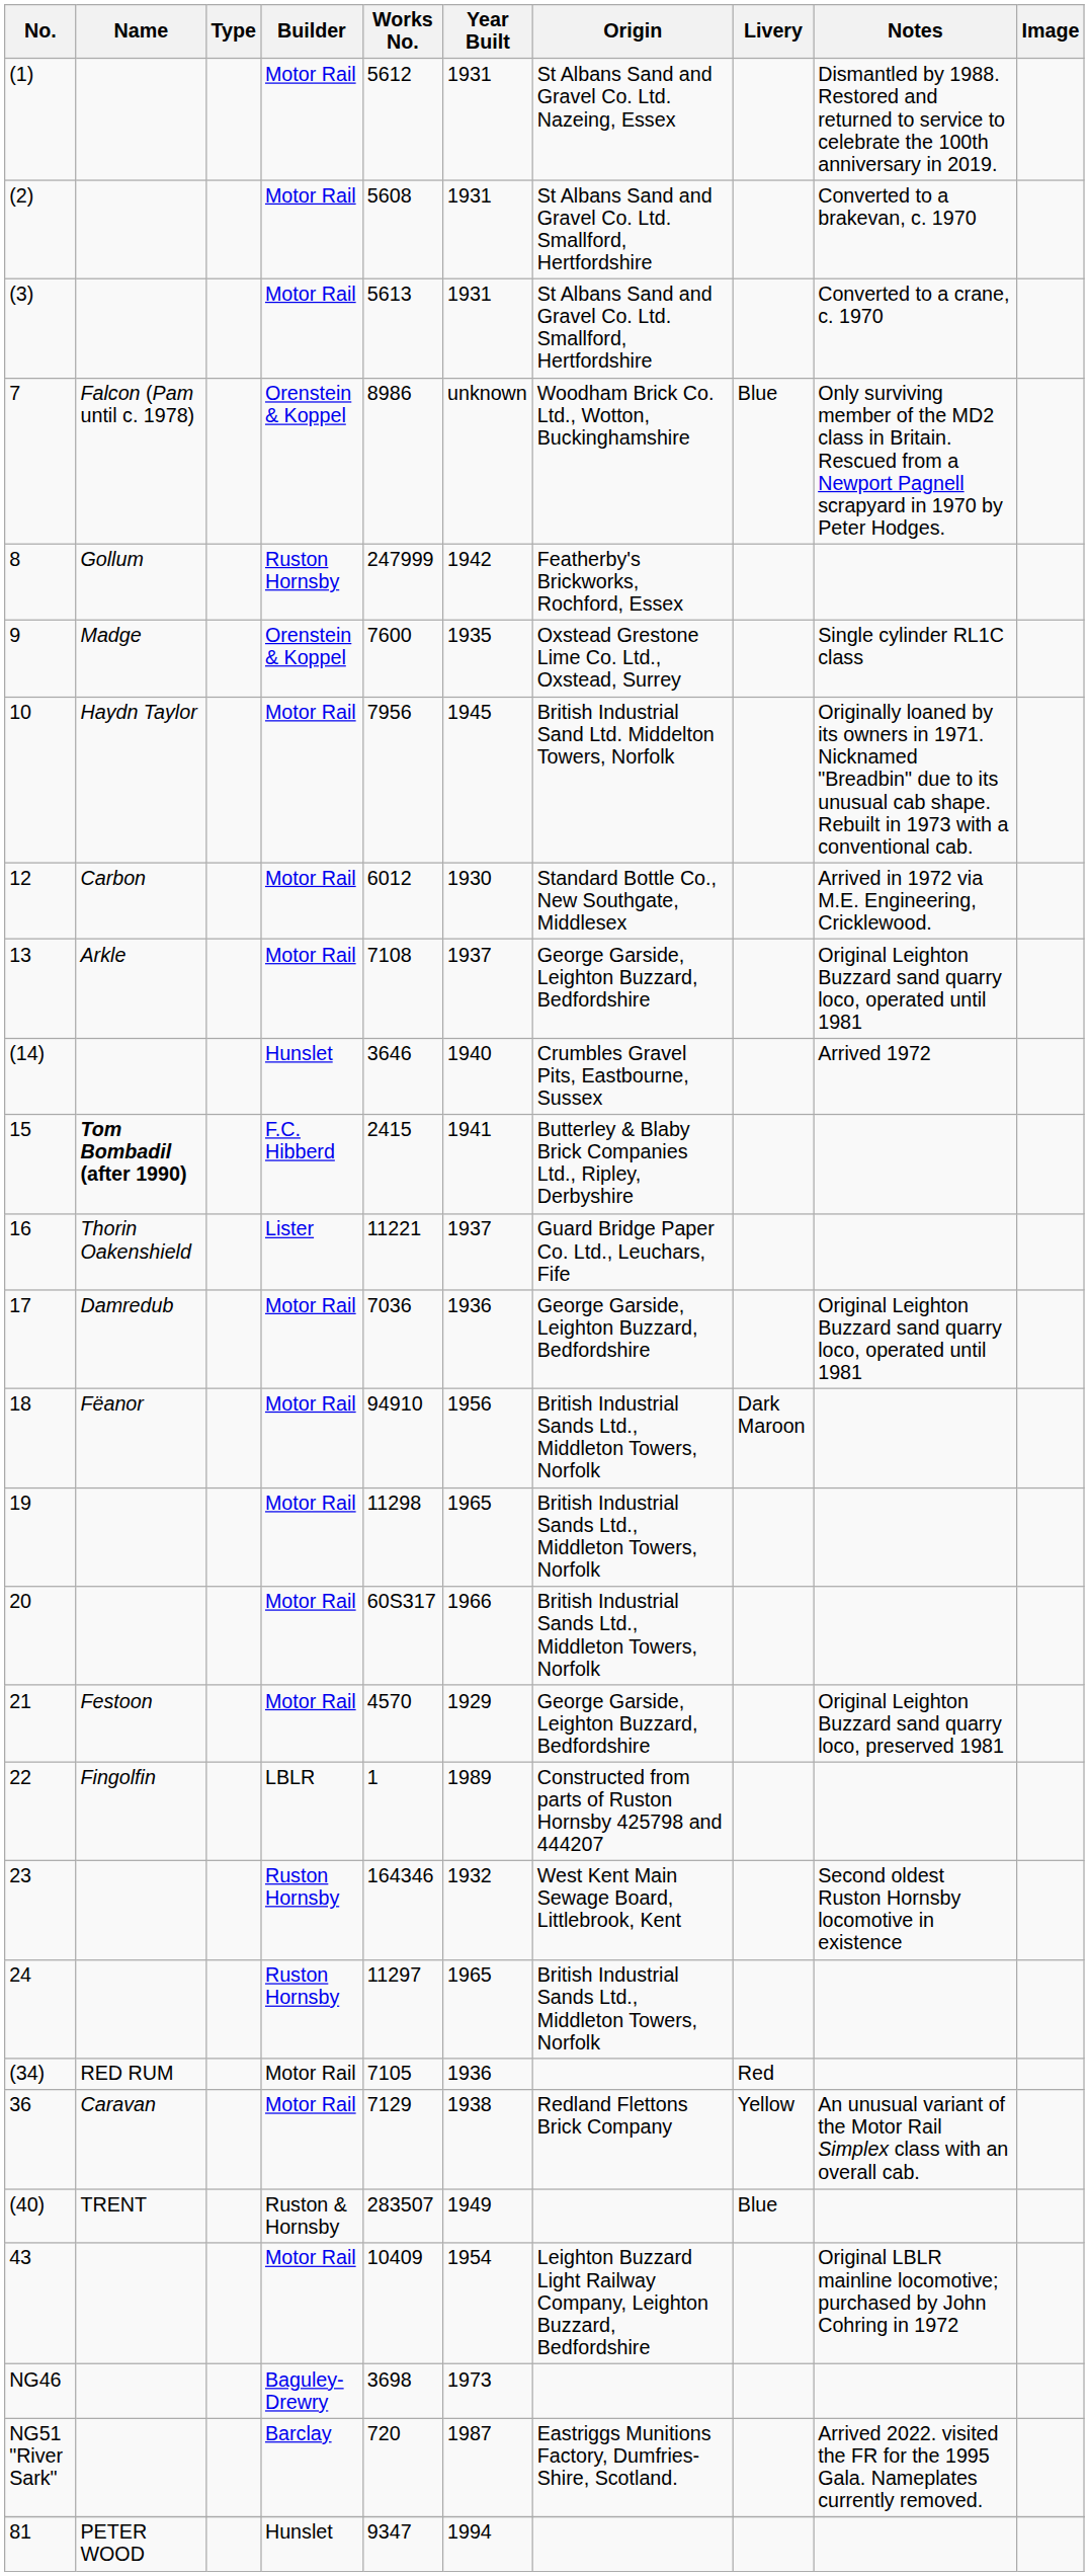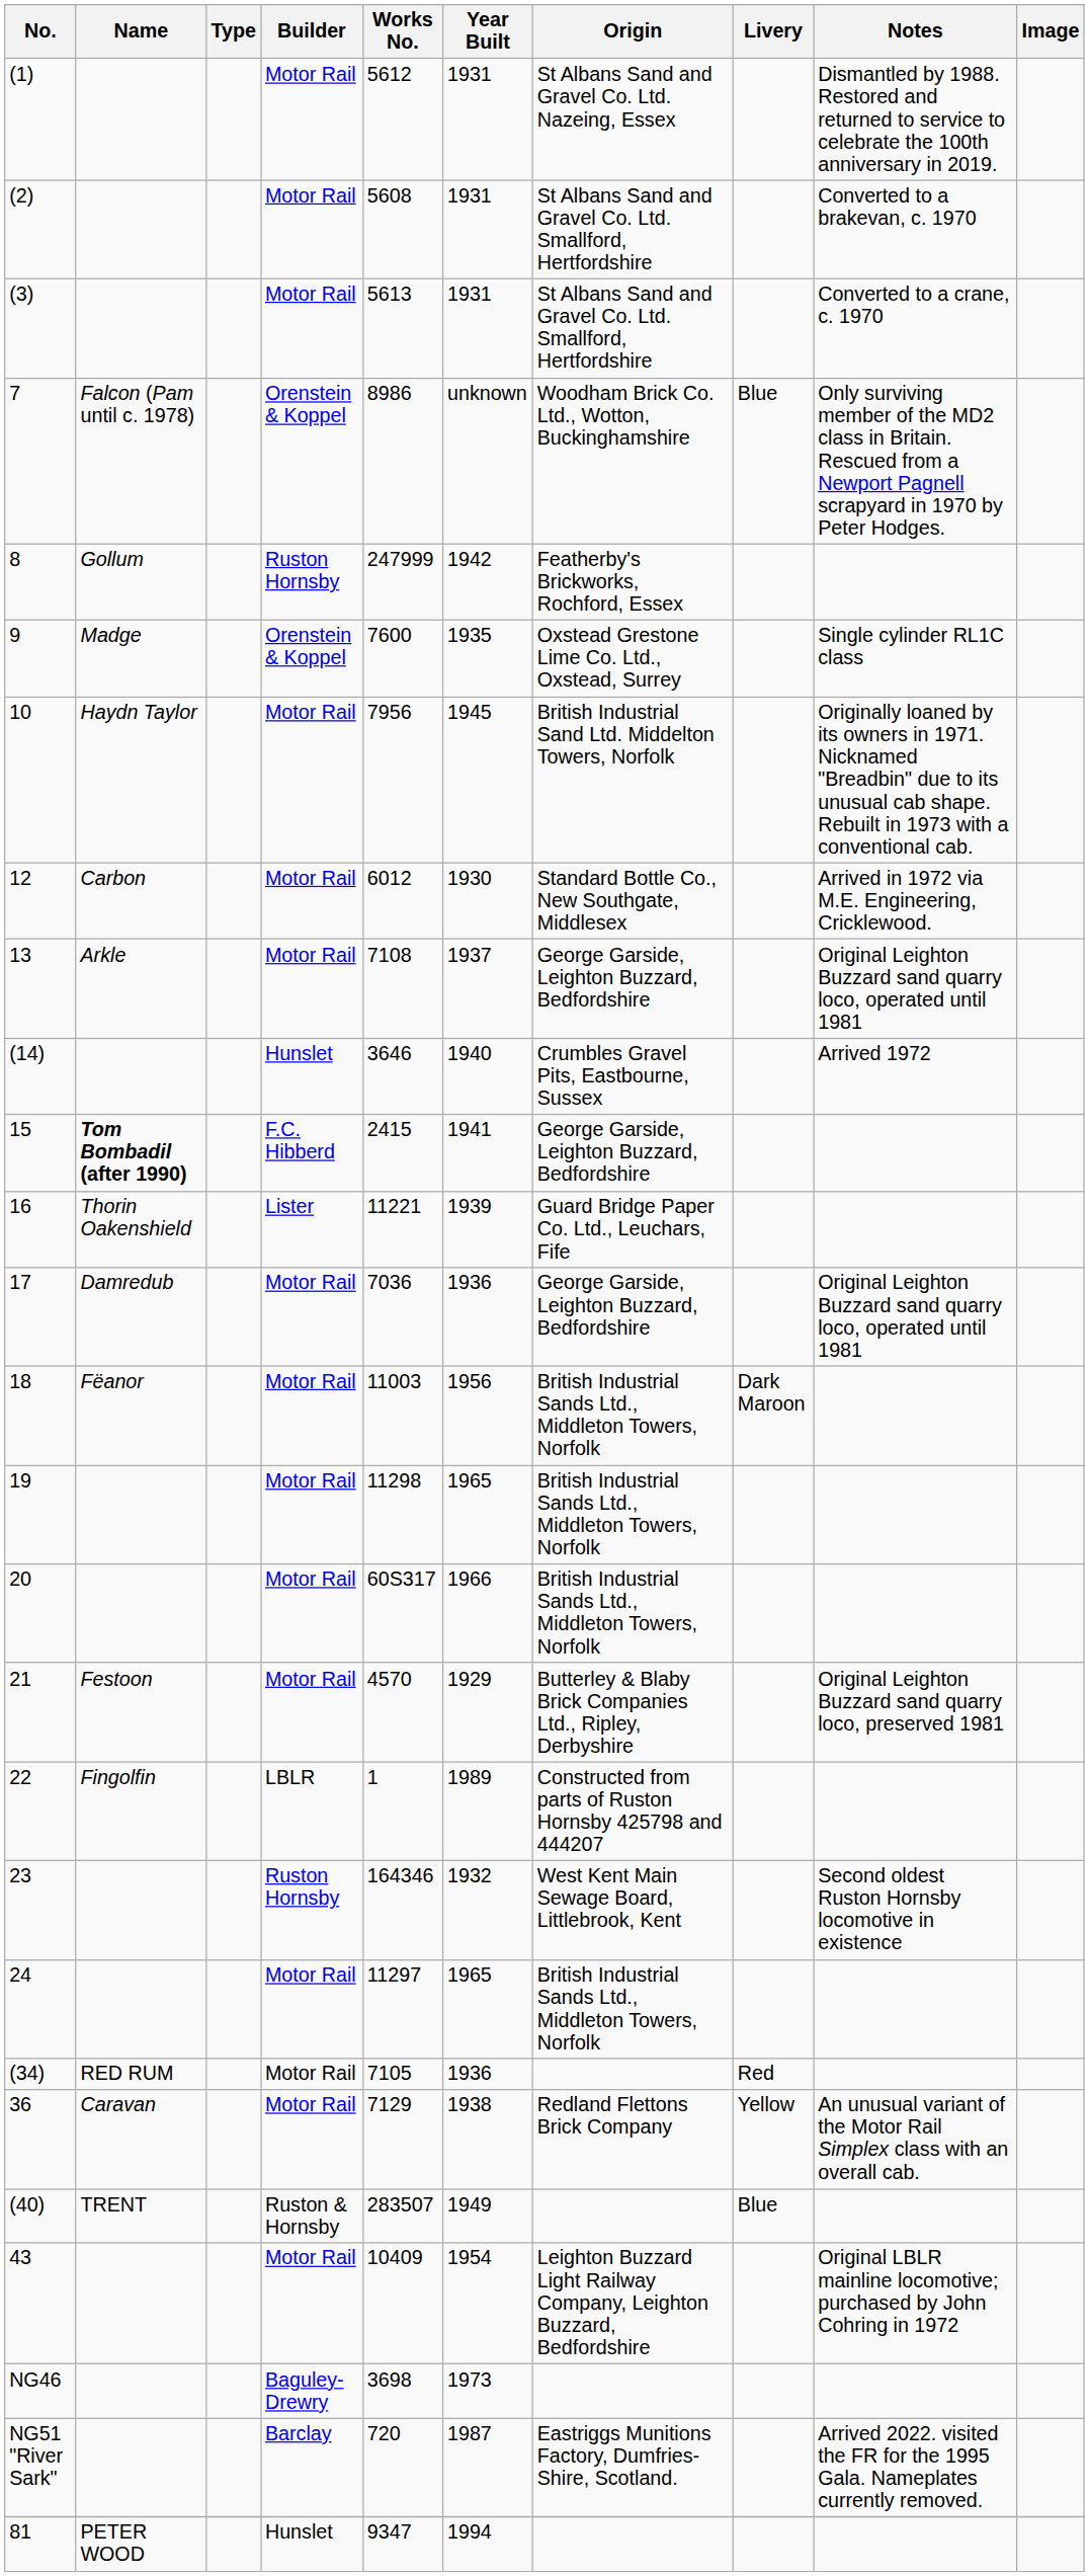15 | Origin: Butterley & Blaby Brick Companies Ltd., Ripley, Derbyshire -> George Garside, Leighton Buzzard, Bedfordshire
16 | Year Built: 1937 -> 1939
18 | Works No.: 94910 -> 11003
21 | Origin: George Garside, Leighton Buzzard, Bedfordshire -> Butterley & Blaby Brick Companies Ltd., Ripley, Derbyshire
24 | Builder: Ruston Hornsby -> Motor Rail
